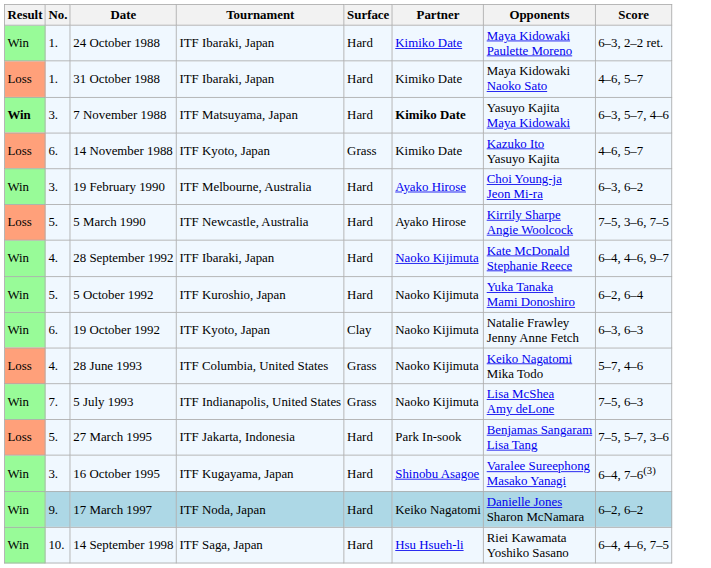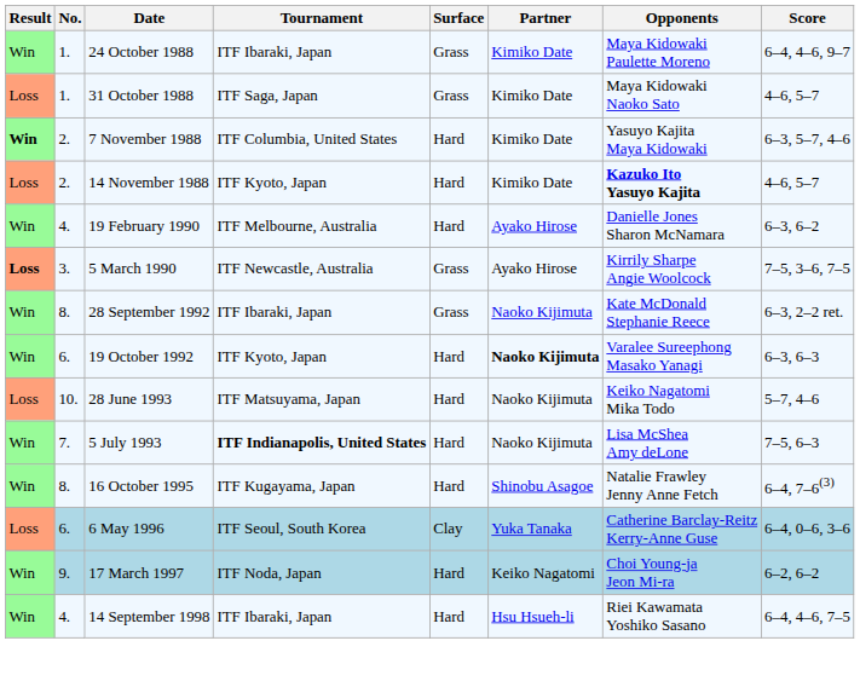24 October 1988 | Surface: Hard -> Grass
24 October 1988 | Score: 6–3, 2–2 ret. -> 6–4, 4–6, 9–7
31 October 1988 | Tournament: ITF Ibaraki, Japan -> ITF Saga, Japan
31 October 1988 | Surface: Hard -> Grass
7 November 1988 | No.: 3. -> 2.
7 November 1988 | Tournament: ITF Matsuyama, Japan -> ITF Columbia, United States
7 November 1988 | Partner: bold -> normal
14 November 1988 | No.: 6. -> 2.
14 November 1988 | Surface: Grass -> Hard
14 November 1988 | Opponents: normal -> bold
19 February 1990 | No.: 3. -> 4.
19 February 1990 | Opponents: Choi Young-ja Jeon Mi-ra -> Danielle Jones Sharon McNamara
5 March 1990 | Result: normal -> bold
5 March 1990 | No.: 5. -> 3.
5 March 1990 | Surface: Hard -> Grass
28 September 1992 | No.: 4. -> 8.
28 September 1992 | Surface: Hard -> Grass
28 September 1992 | Score: 6–4, 4–6, 9–7 -> 6–3, 2–2 ret.
- row: Win | 5. | 5 October 1992 | ITF Kuroshio, Japan | Hard | Naoko Kijimuta | Yuka Tanaka Mami Donoshiro | 6–2, 6–4
19 October 1992 | Surface: Clay -> Hard
19 October 1992 | Partner: normal -> bold
19 October 1992 | Opponents: Natalie Frawley Jenny Anne Fetch -> Varalee Sureephong Masako Yanagi
28 June 1993 | No.: 4. -> 10.
28 June 1993 | Tournament: ITF Columbia, United States -> ITF Matsuyama, Japan
28 June 1993 | Surface: Grass -> Hard
5 July 1993 | Tournament: normal -> bold
5 July 1993 | Surface: Grass -> Hard
- row: Loss | 5. | 27 March 1995 | ITF Jakarta, Indonesia | Hard | Park In-sook | Benjamas Sangaram Lisa Tang | 7–5, 5–7, 3–6
16 October 1995 | No.: 3. -> 8.
16 October 1995 | Opponents: Varalee Sureephong Masako Yanagi -> Natalie Frawley Jenny Anne Fetch
+ row: Loss | 6. | 6 May 1996 | ITF Seoul, South Korea | Clay | Yuka Tanaka | Catherine Barclay-Reitz Kerry-Anne Guse | 6–4, 0–6, 3–6
17 March 1997 | Opponents: Danielle Jones Sharon McNamara -> Choi Young-ja Jeon Mi-ra
14 September 1998 | No.: 10. -> 4.
14 September 1998 | Tournament: ITF Saga, Japan -> ITF Ibaraki, Japan
